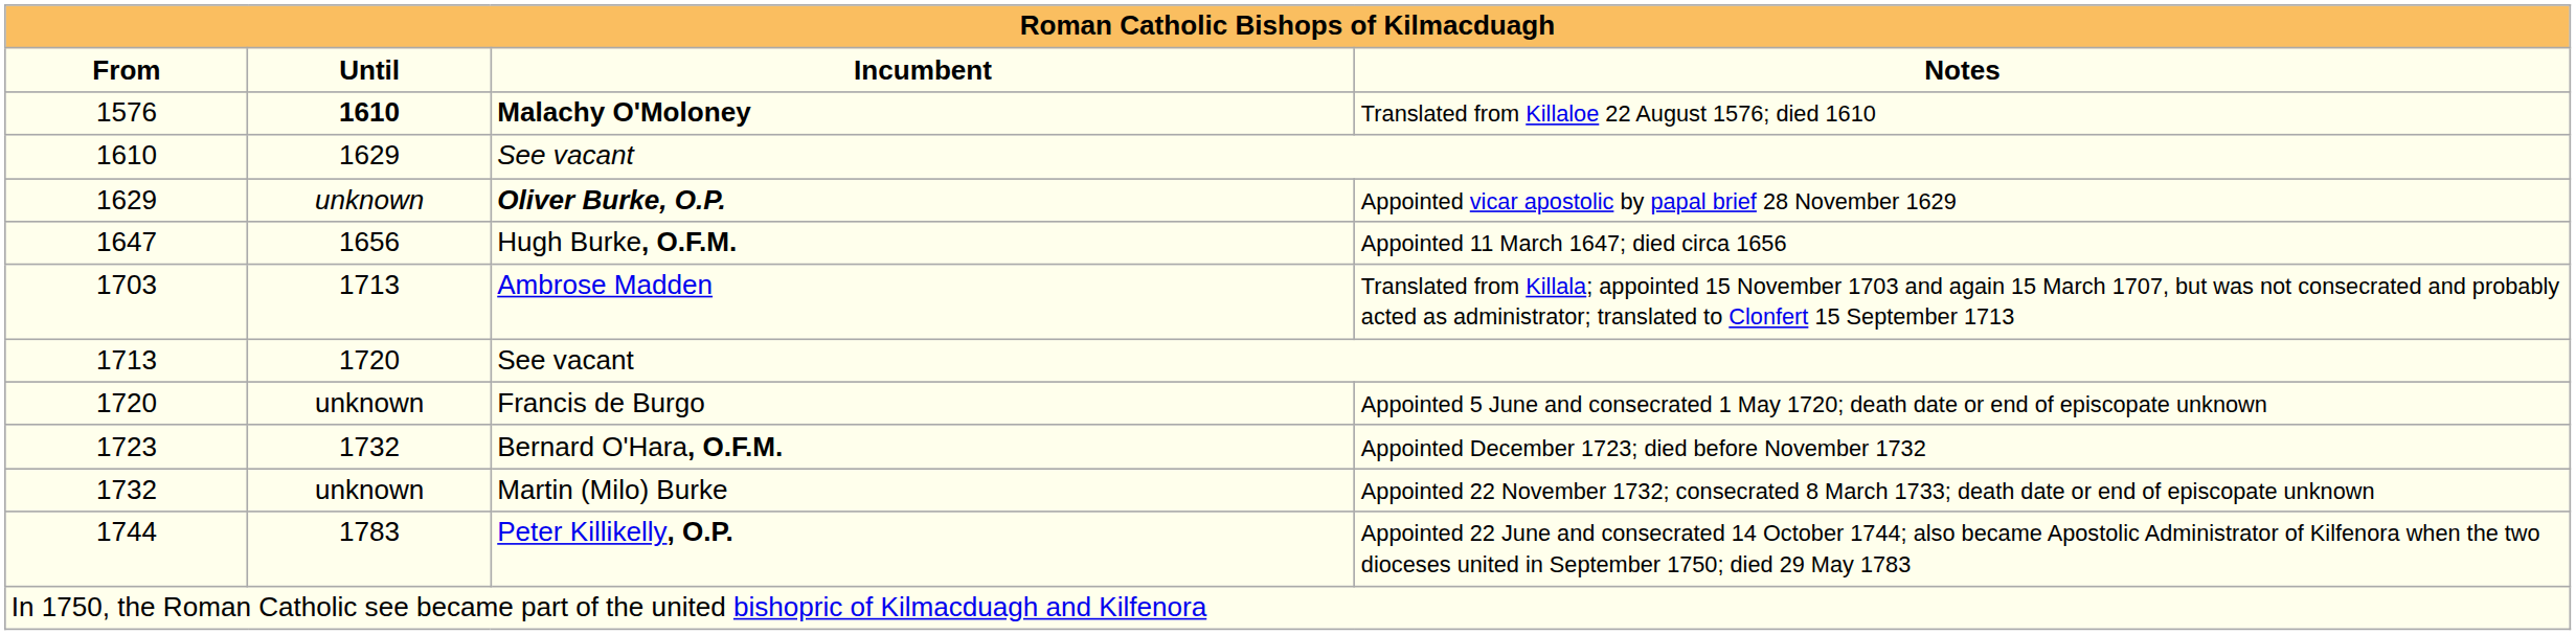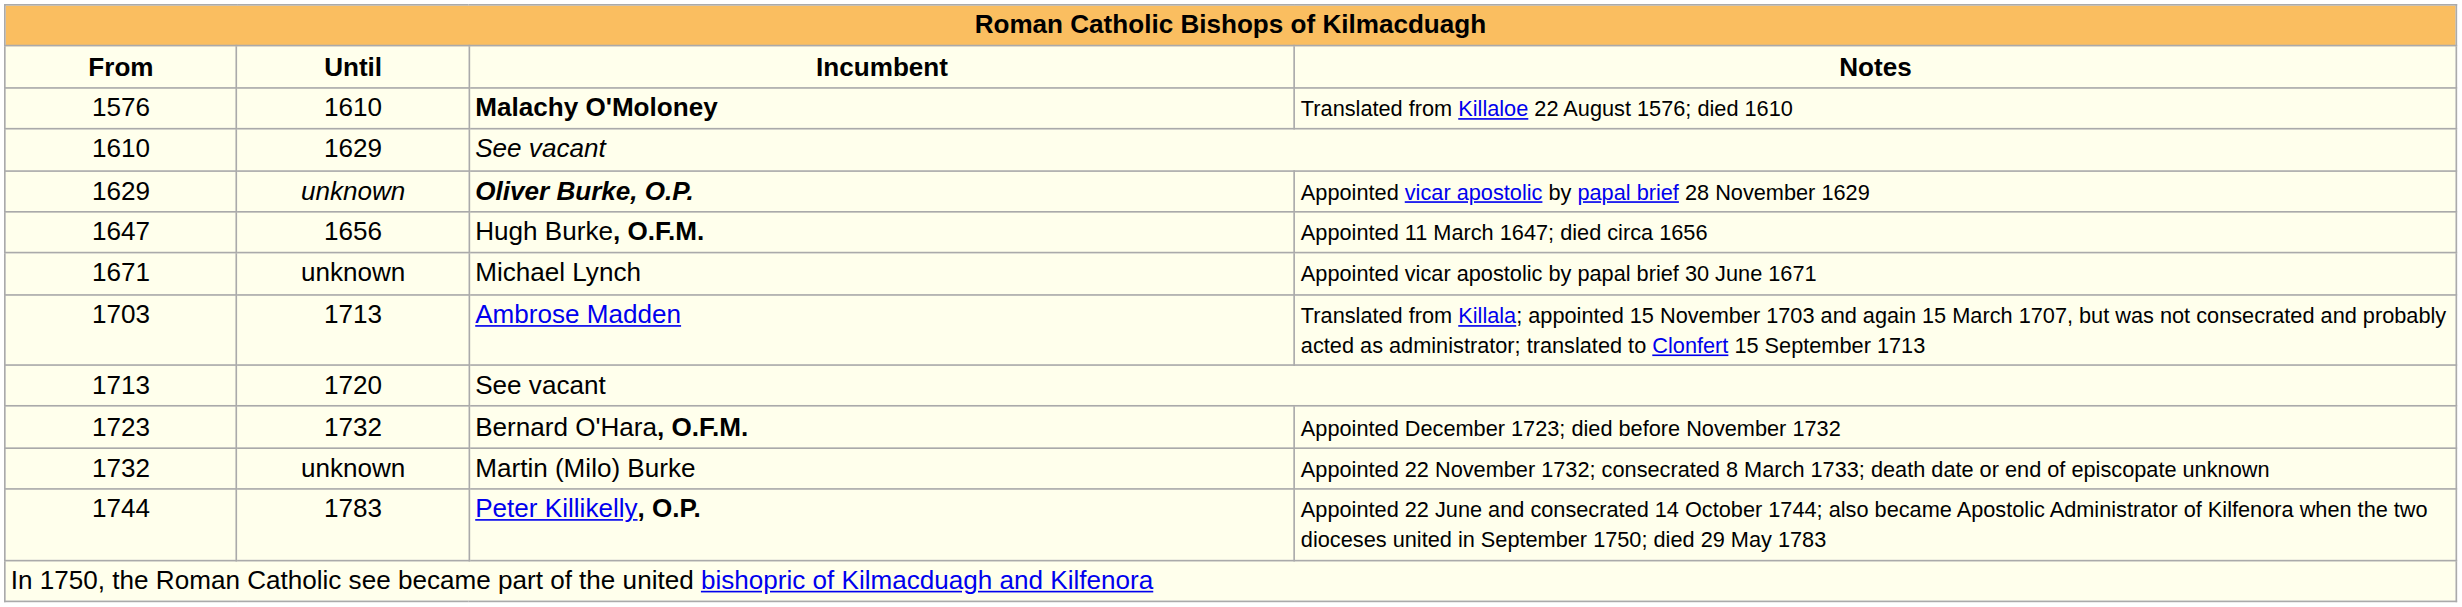Malachy O'Moloney | Until: bold -> normal
+ row: 1671 | unknown | Michael Lynch | Appointed vicar apostolic by papal brief 30 June 1671
- row: 1720 | unknown | Francis de Burgo | Appointed 5 June and consecrated 1 May 1720; death date or end of episcopate unknown
